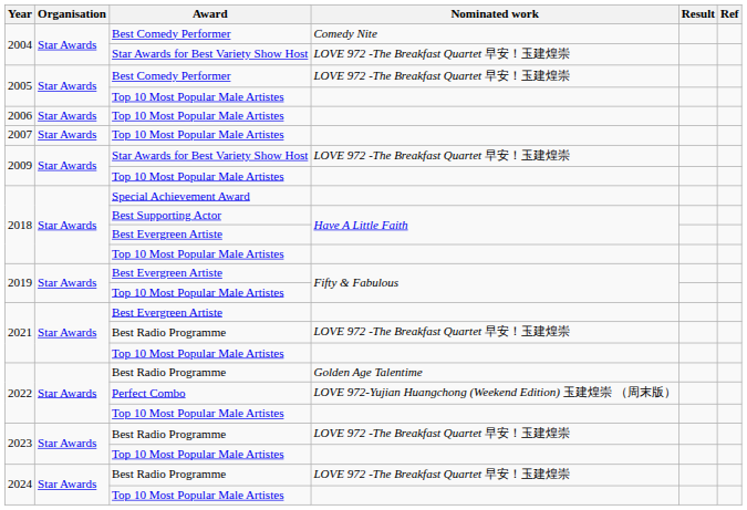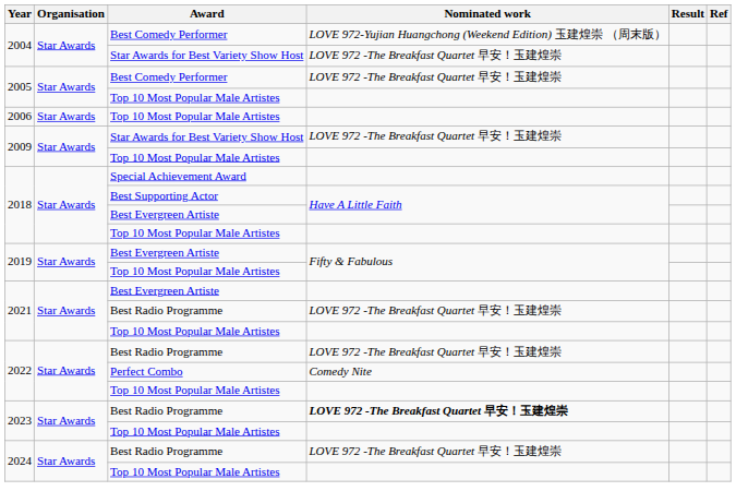2004 / Best Comedy Performer | Nominated work: Comedy Nite -> LOVE 972-Yujian Huangchong (Weekend Edition) 玉建煌崇 （周末版）
- row: 2007 | Star Awards | Top 10 Most Popular Male Artistes
2022 / Best Radio Programme | Nominated work: Golden Age Talentime -> LOVE 972 -The Breakfast Quartet 早安！玉建煌崇
2022 / Perfect Combo | Nominated work: LOVE 972-Yujian Huangchong (Weekend Edition) 玉建煌崇 （周末版） -> Comedy Nite
2023 / Best Radio Programme | Nominated work: normal -> bold
